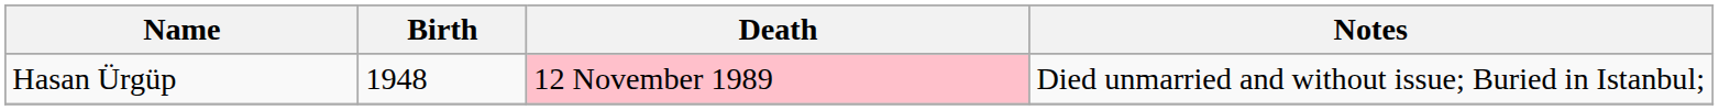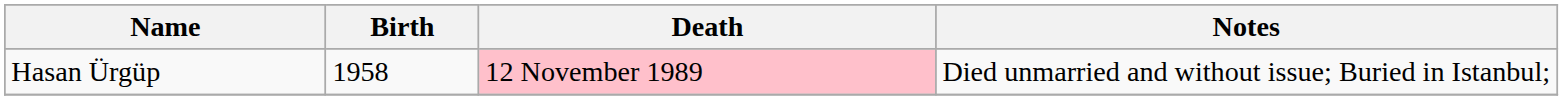Hasan Ürgüp | Birth: 1948 -> 1958
